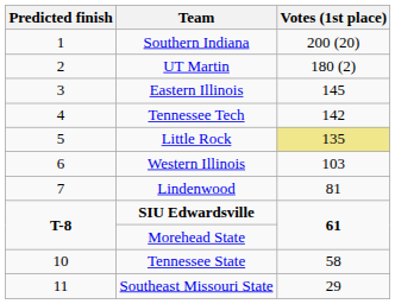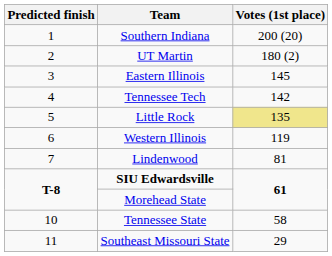Western Illinois | Votes (1st place): 103 -> 119
